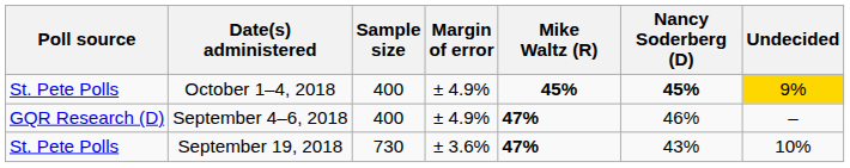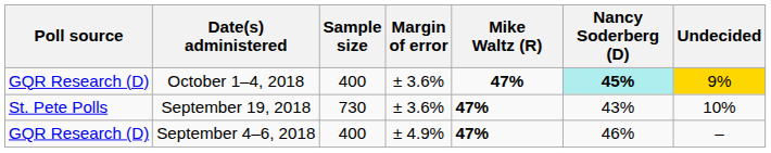October 1–4, 2018 | Poll source: St. Pete Polls -> GQR Research (D)
October 1–4, 2018 | Margin of error: ± 4.9% -> ± 3.6%
October 1–4, 2018 | Mike Waltz (R): 45% -> 47%
October 1–4, 2018 | Nancy Soderberg (D): no background -> paleturquoise background
rows swapped: September 19, 2018 <-> September 4–6, 2018
